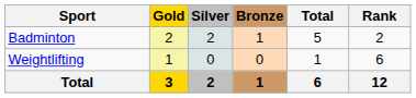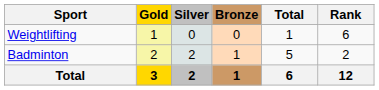rows swapped: Badminton <-> Weightlifting
